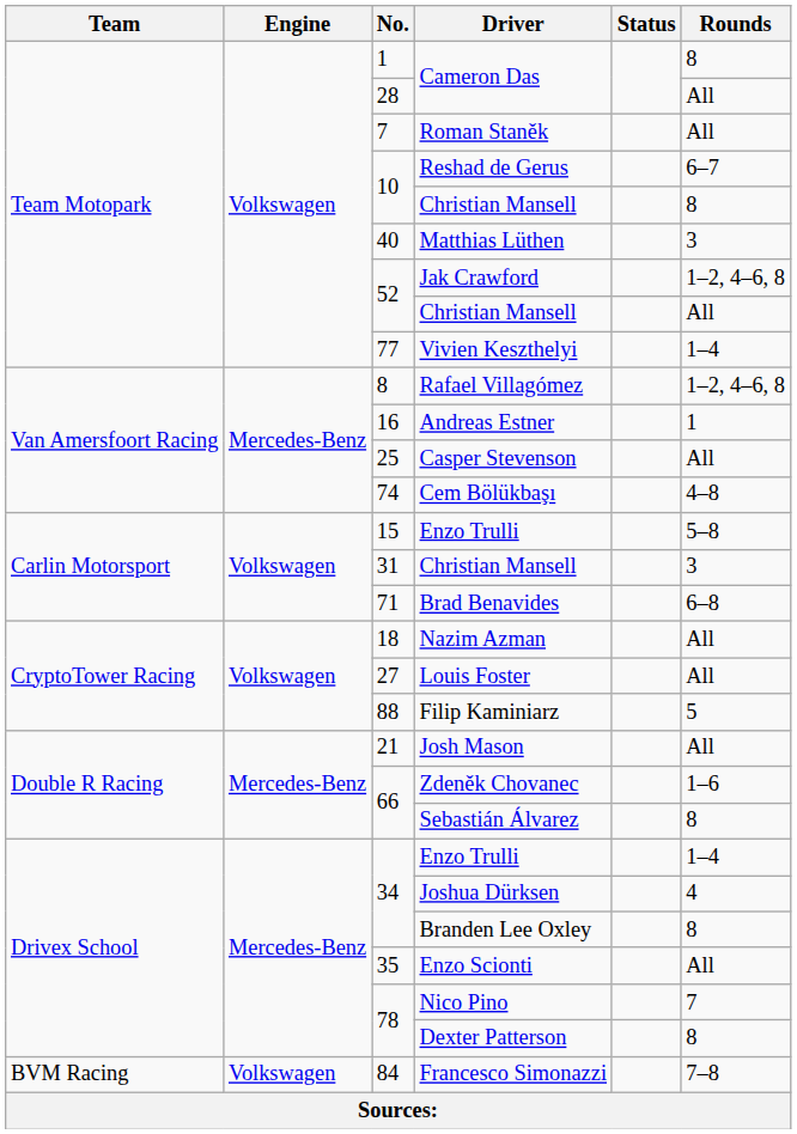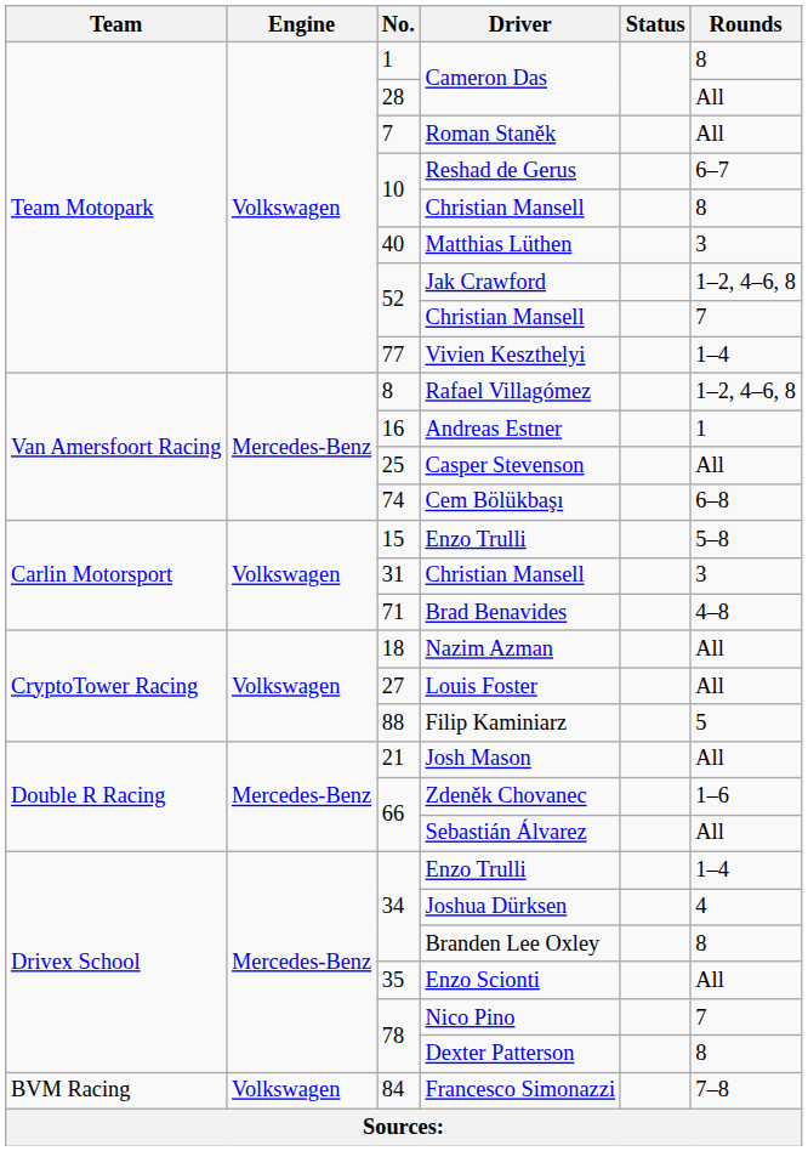52 / Christian Mansell | Rounds: All -> 7
Cem Bölükbaşı | Rounds: 4–8 -> 6–8
Brad Benavides | Rounds: 6–8 -> 4–8
Sebastián Álvarez | Rounds: 8 -> All
